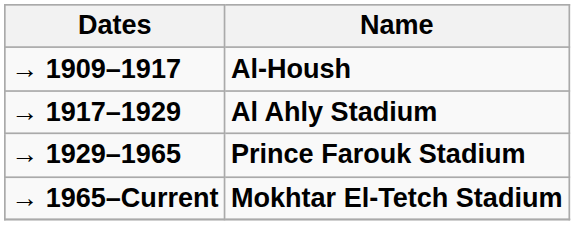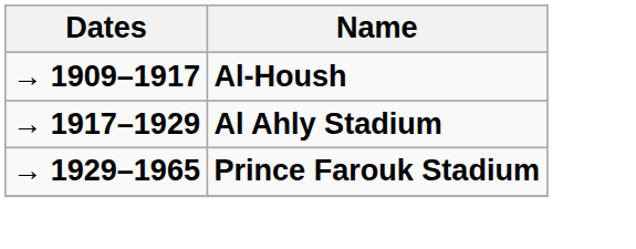- row: → 1965–Current | Mokhtar El-Tetch Stadium
